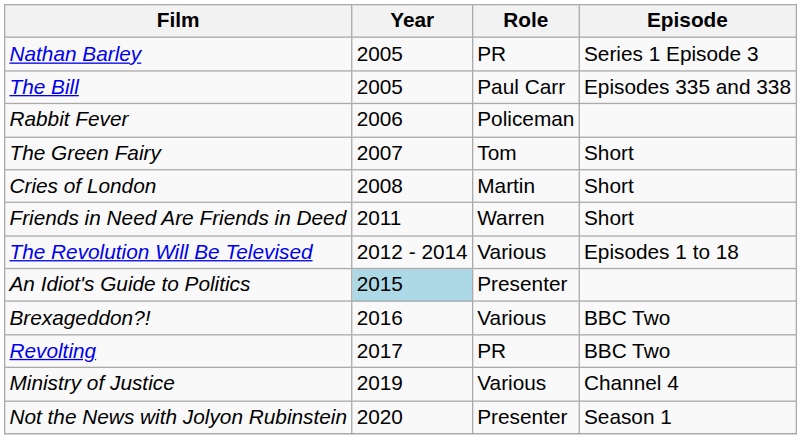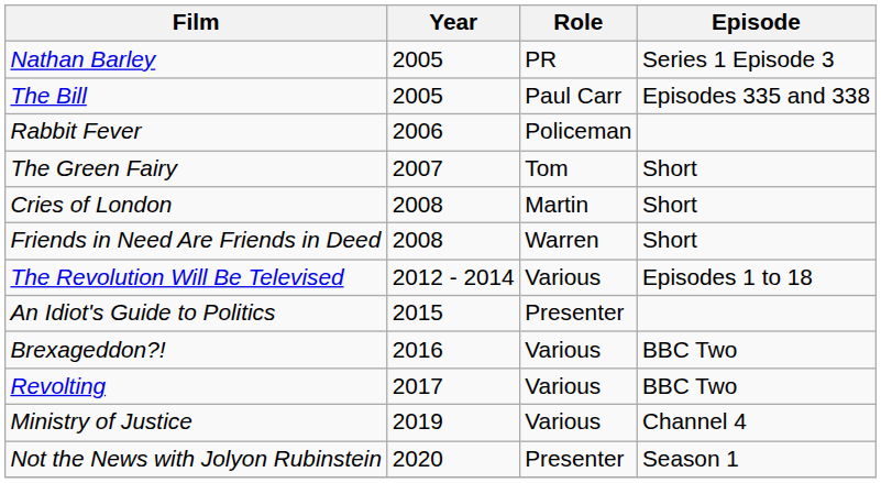Friends in Need Are Friends in Deed | Year: 2011 -> 2008
An Idiot's Guide to Politics | Year: lightblue background -> no background
Revolting | Role: PR -> Various
